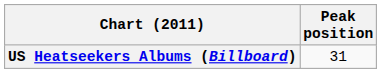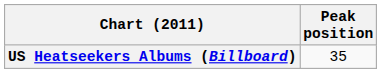US Heatseekers Albums (Billboard) | Peak position: 31 -> 35
